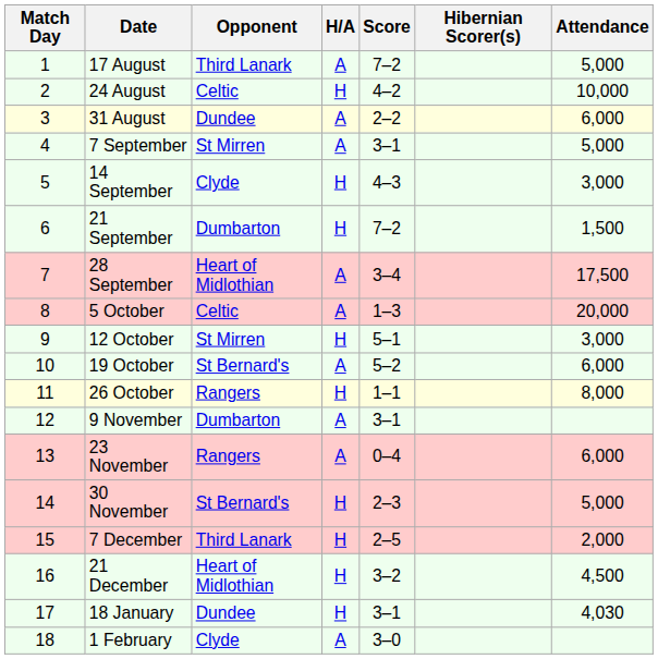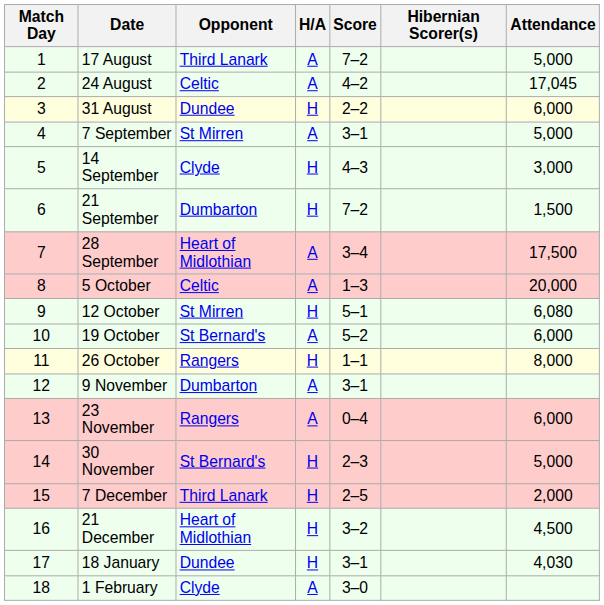24 August | H/A: H -> A
24 August | Attendance: 10,000 -> 17,045
31 August | H/A: A -> H
12 October | Attendance: 3,000 -> 6,080
